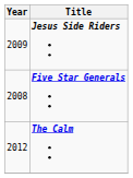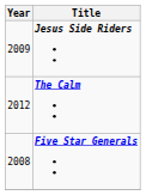rows swapped: Five Star Generals <-> The Calm
